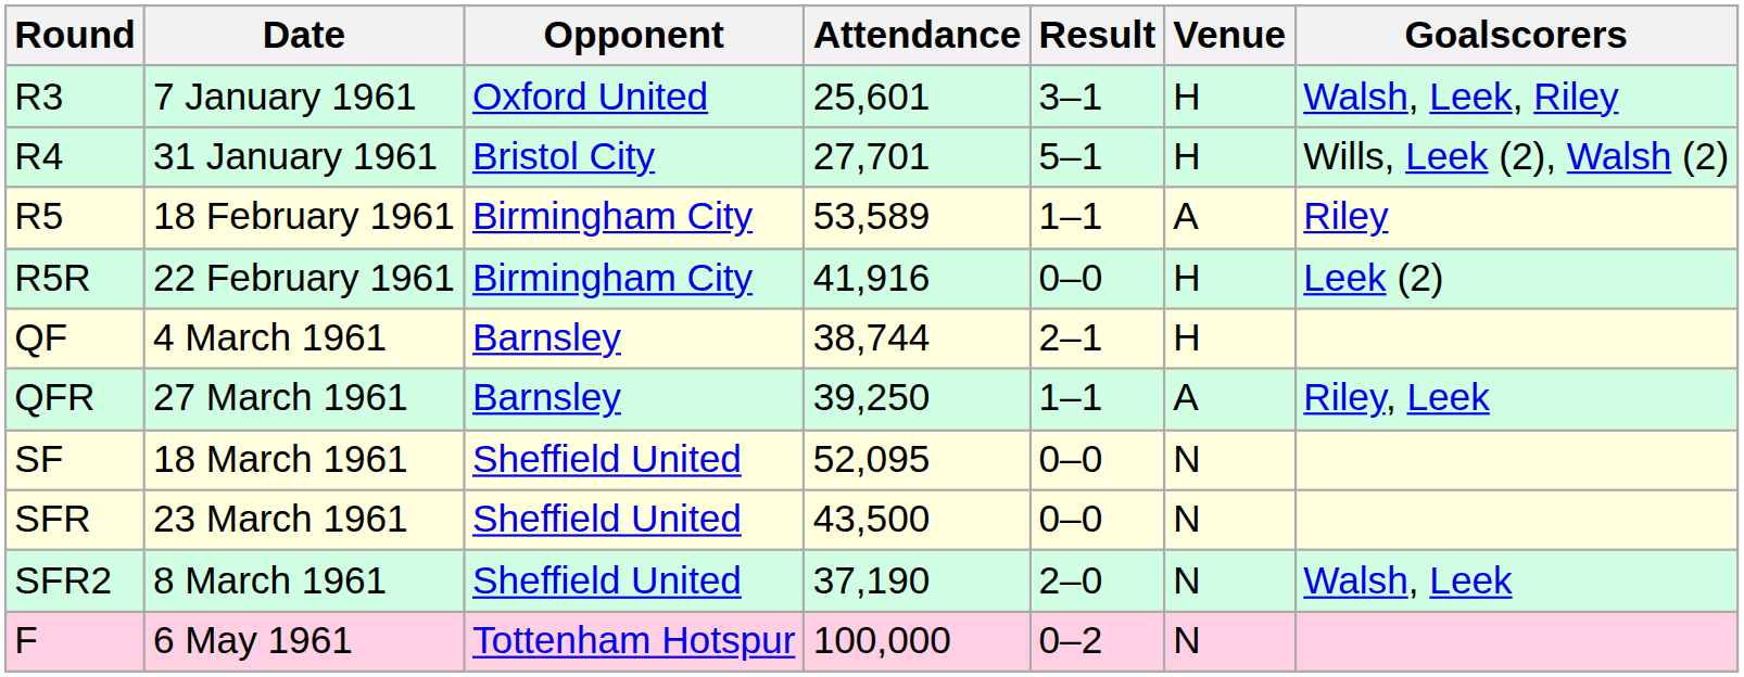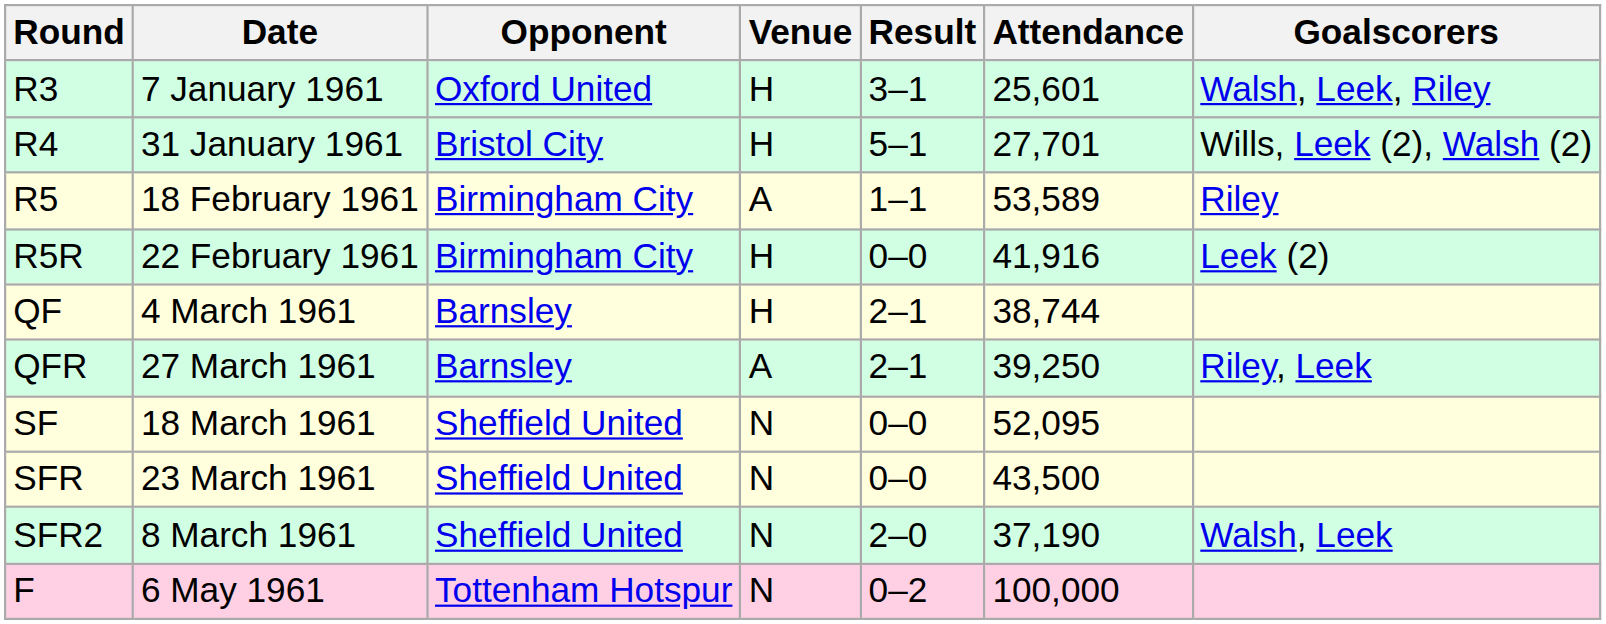columns swapped: Venue <-> Attendance
QFR | Result: 1–1 -> 2–1
